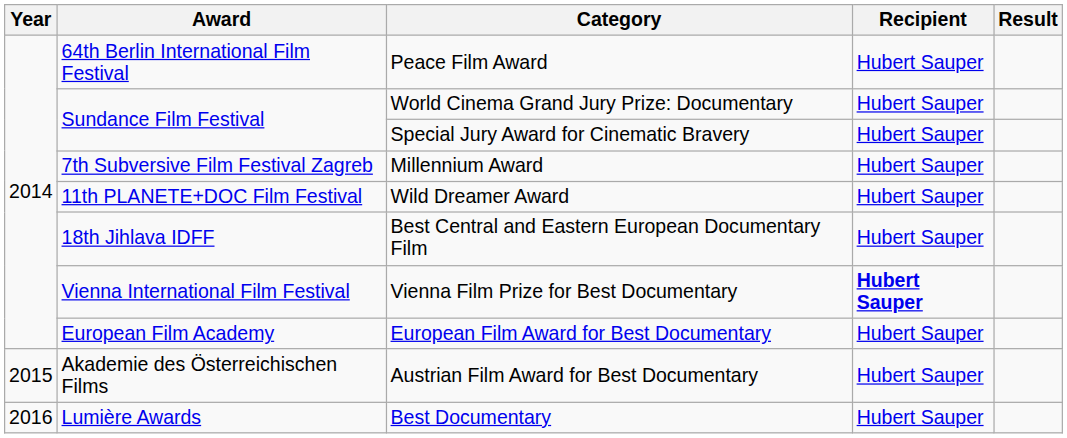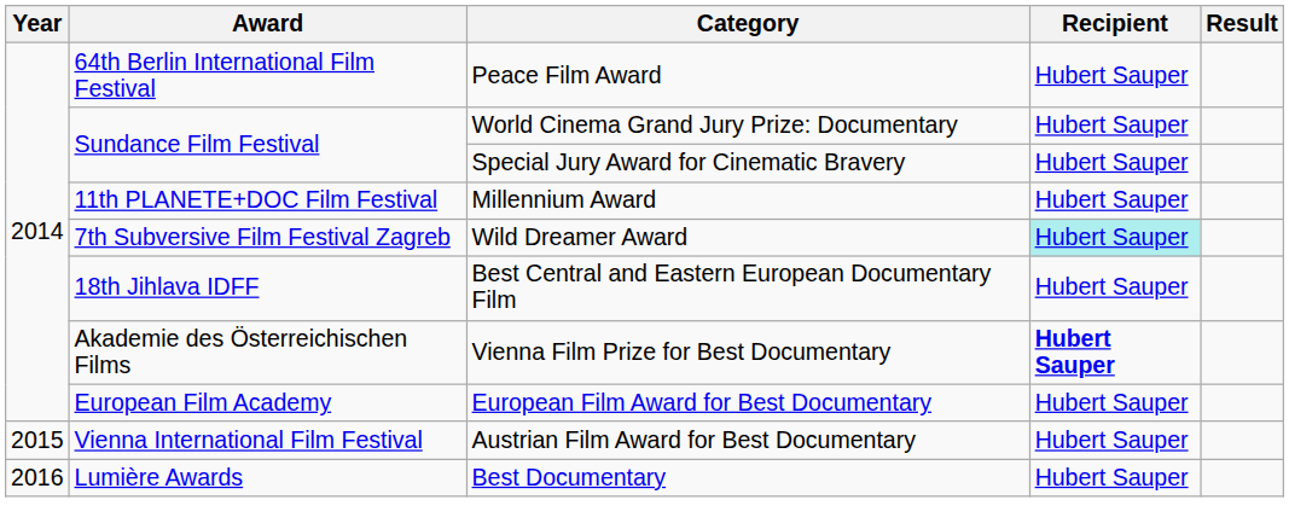Millennium Award | Award: 7th Subversive Film Festival Zagreb -> 11th PLANETE+DOC Film Festival
Wild Dreamer Award | Award: 11th PLANETE+DOC Film Festival -> 7th Subversive Film Festival Zagreb
Wild Dreamer Award | Recipient: no background -> paleturquoise background
Vienna Film Prize for Best Documentary | Award: Vienna International Film Festival -> Akademie des Österreichischen Films
Austrian Film Award for Best Documentary | Award: Akademie des Österreichischen Films -> Vienna International Film Festival
